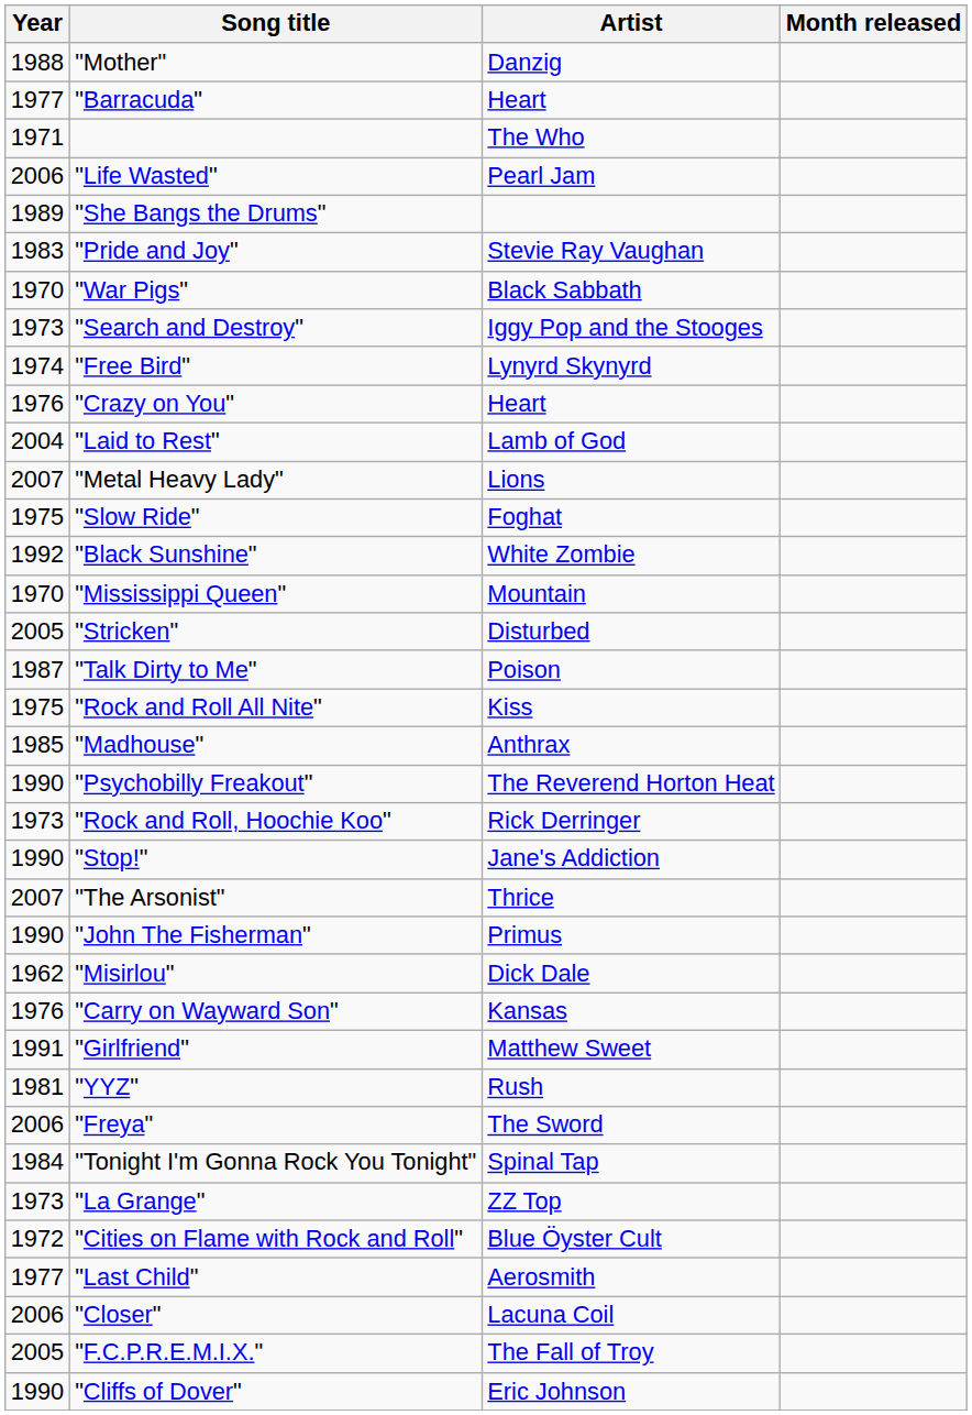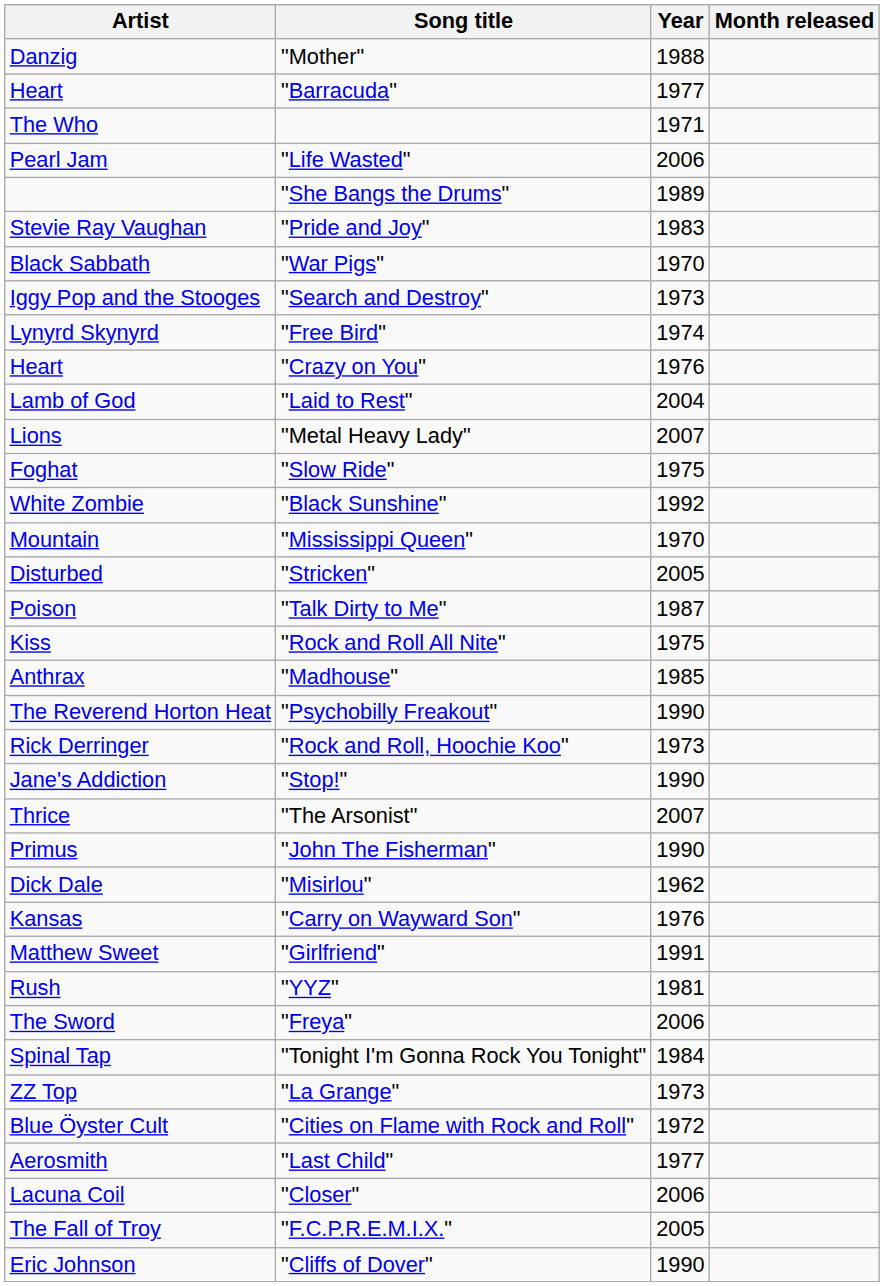columns swapped: Year <-> Artist
